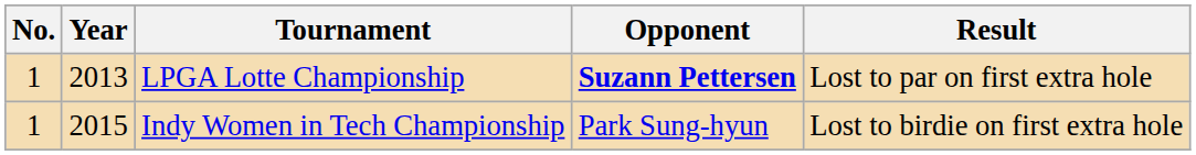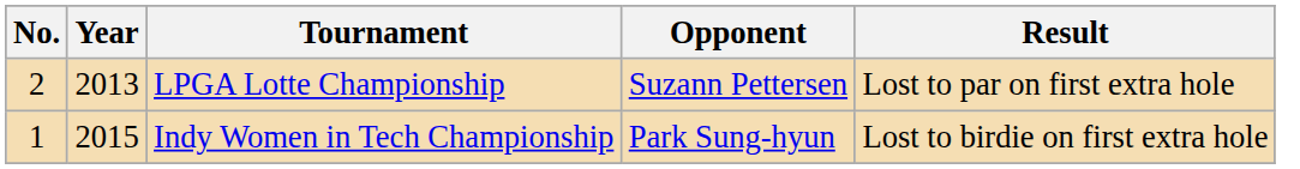LPGA Lotte Championship | No.: 1 -> 2
LPGA Lotte Championship | Opponent: bold -> normal
